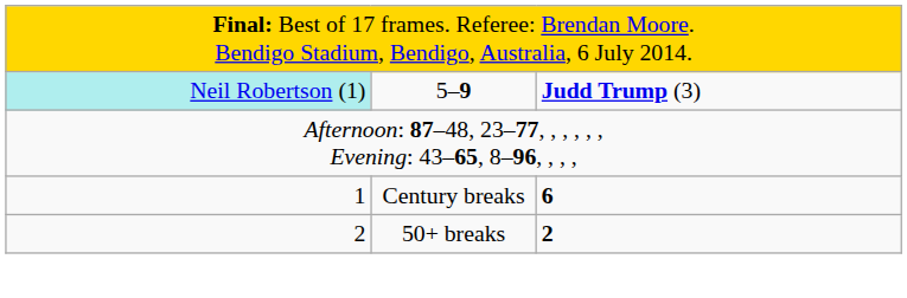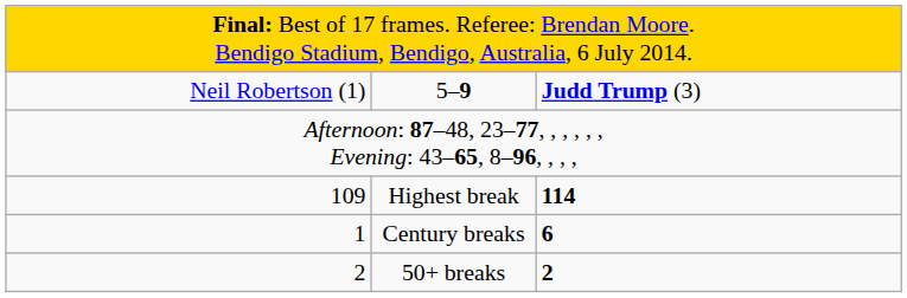5–9 | column 1: paleturquoise background -> no background
+ row: 109 | Highest break | 114
